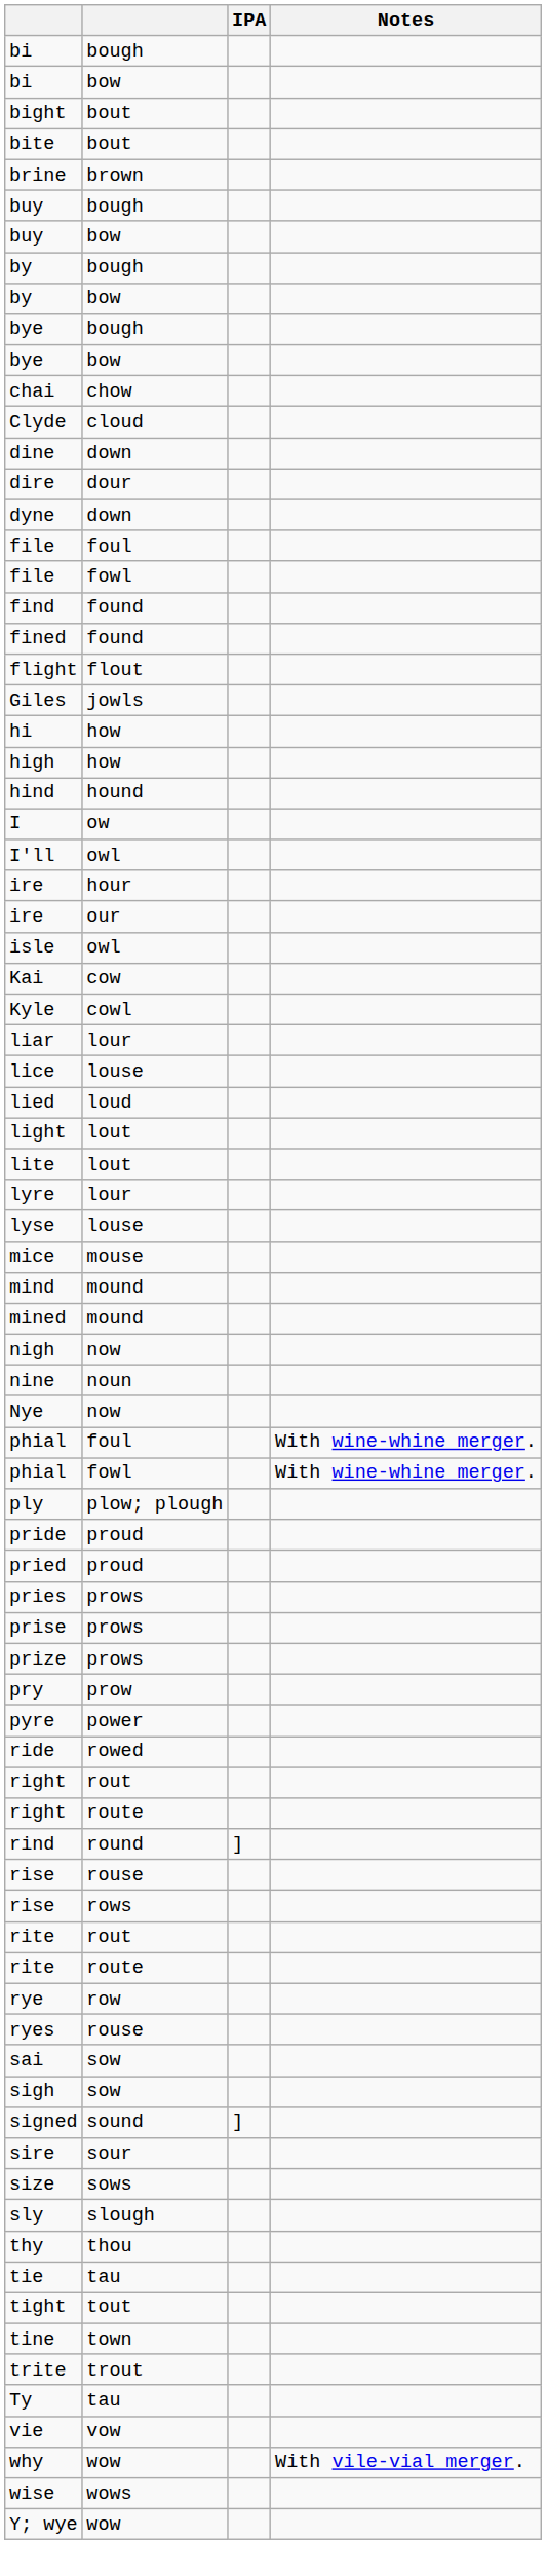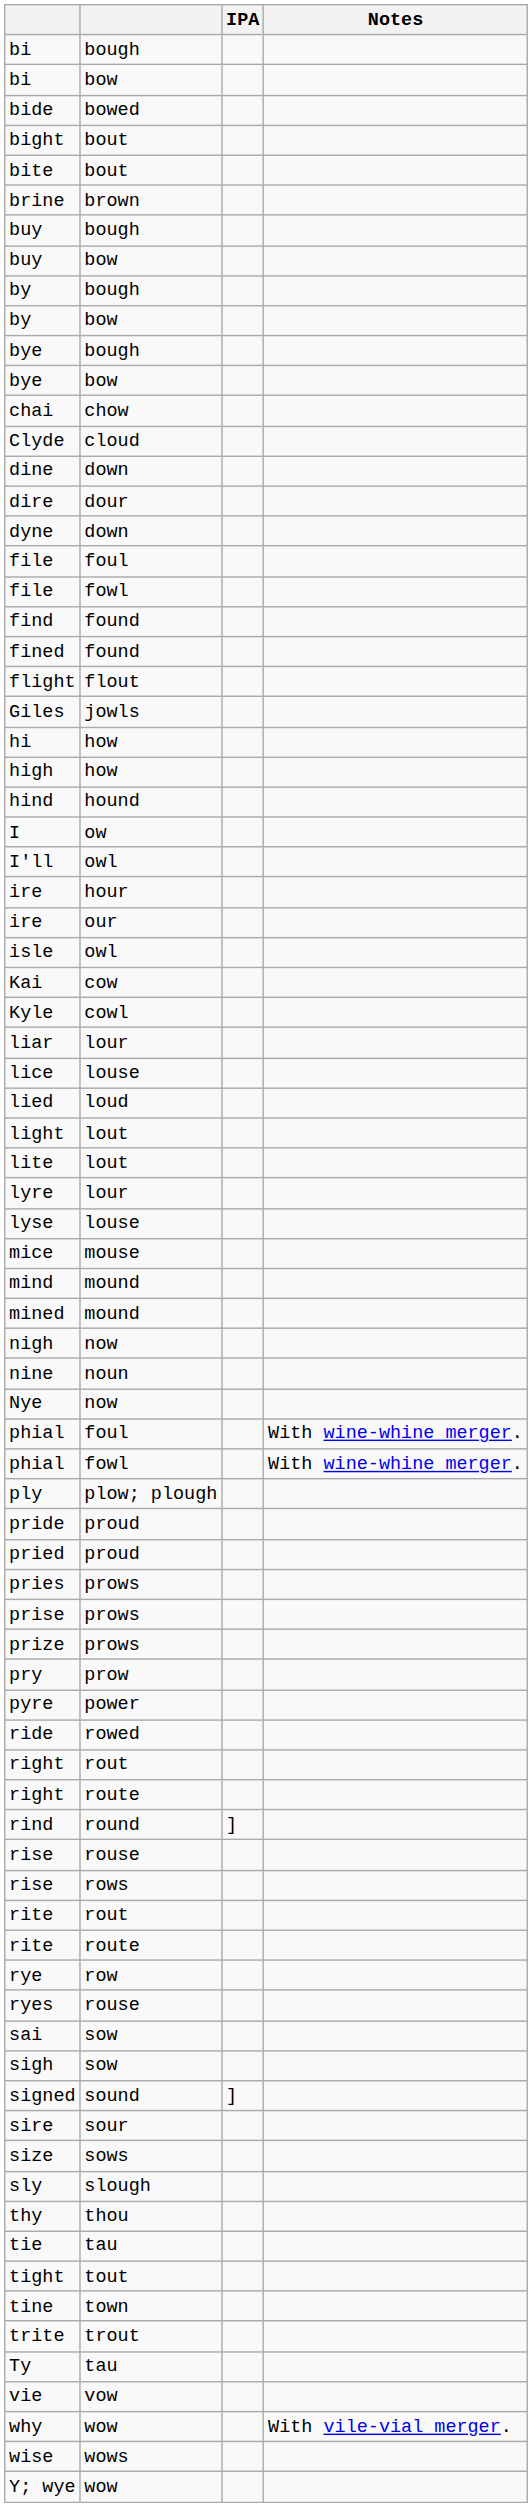+ row: bide | bowed
